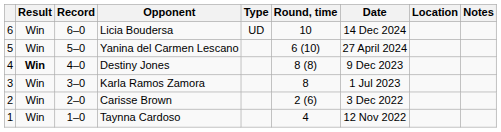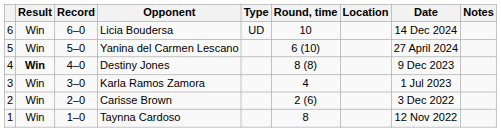columns swapped: Date <-> Location
Karla Ramos Zamora | Round, time: 8 -> 4
Taynna Cardoso | Round, time: 4 -> 8
